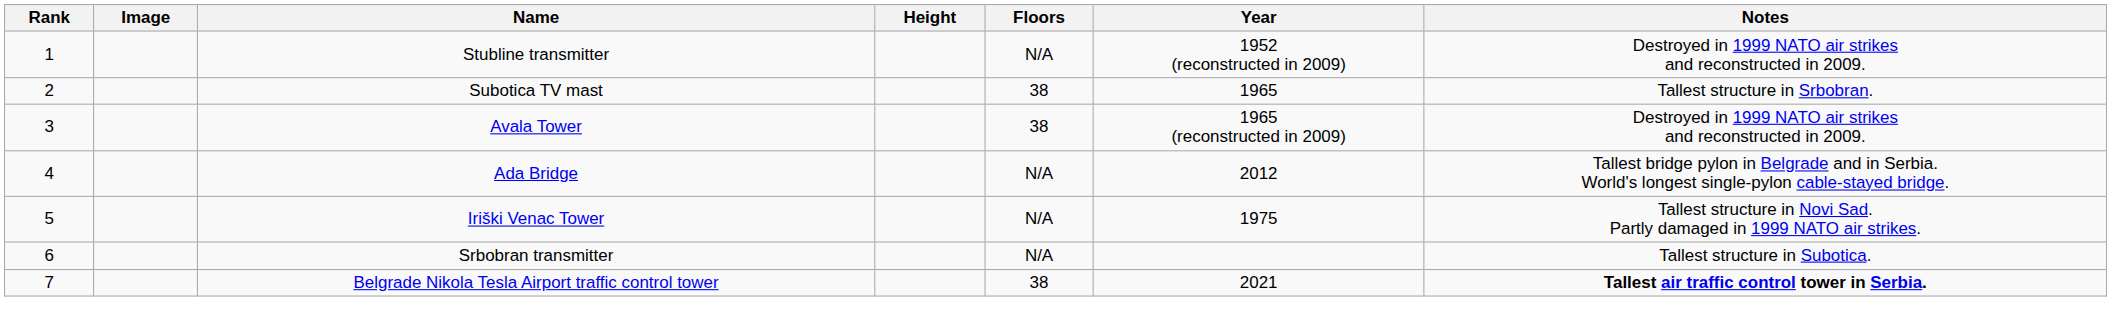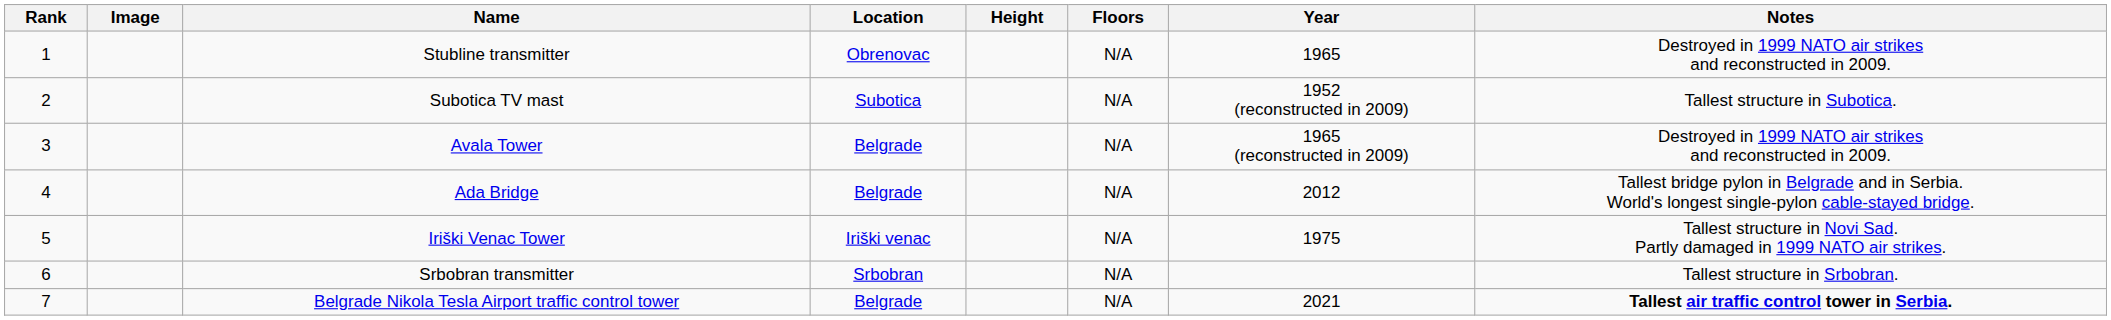+ column: Location | Obrenovac | Subotica | Belgrade | Belgrade | Iriški venac | Srbobran | Belgrade
Stubline transmitter | Year: 1952 (reconstructed in 2009) -> 1965
Subotica TV mast | Floors: 38 -> N/A
Subotica TV mast | Year: 1965 -> 1952 (reconstructed in 2009)
Subotica TV mast | Notes: Tallest structure in Srbobran. -> Tallest structure in Subotica.
Avala Tower | Floors: 38 -> N/A
Srbobran transmitter | Notes: Tallest structure in Subotica. -> Tallest structure in Srbobran.
Belgrade Nikola Tesla Airport traffic control tower | Floors: 38 -> N/A
